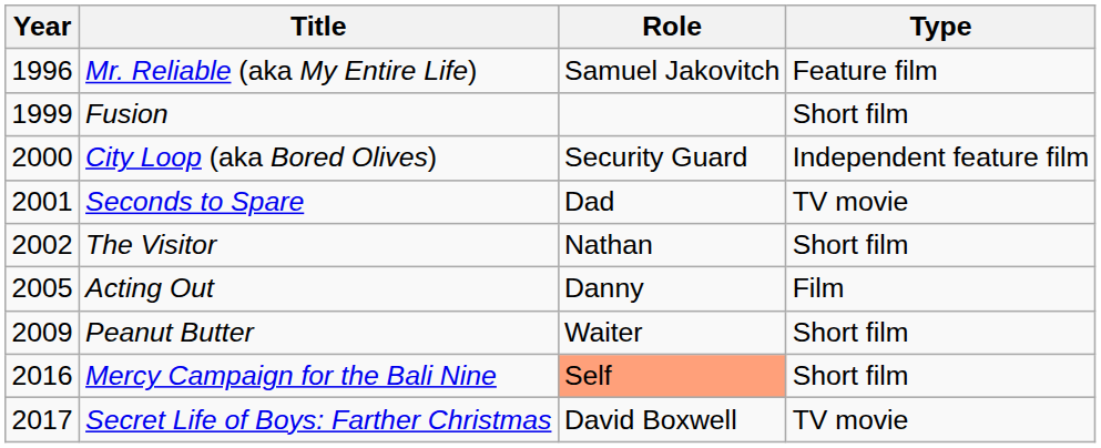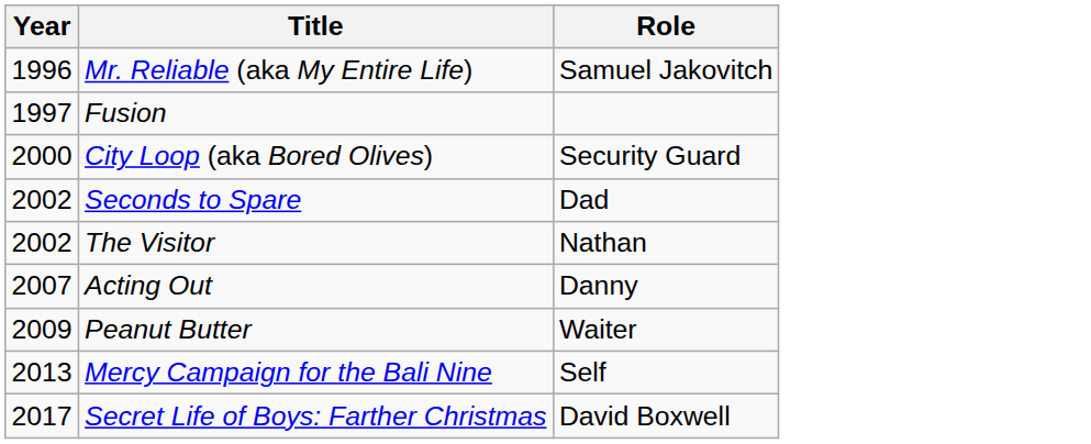- column: Type | Feature film | Short film | Independent feature film | TV movie | Short film | Film | Short film | Short film | TV movie
Fusion | Year: 1999 -> 1997
Seconds to Spare | Year: 2001 -> 2002
Acting Out | Year: 2005 -> 2007
Mercy Campaign for the Bali Nine | Year: 2016 -> 2013
Mercy Campaign for the Bali Nine | Role: lightsalmon background -> no background
